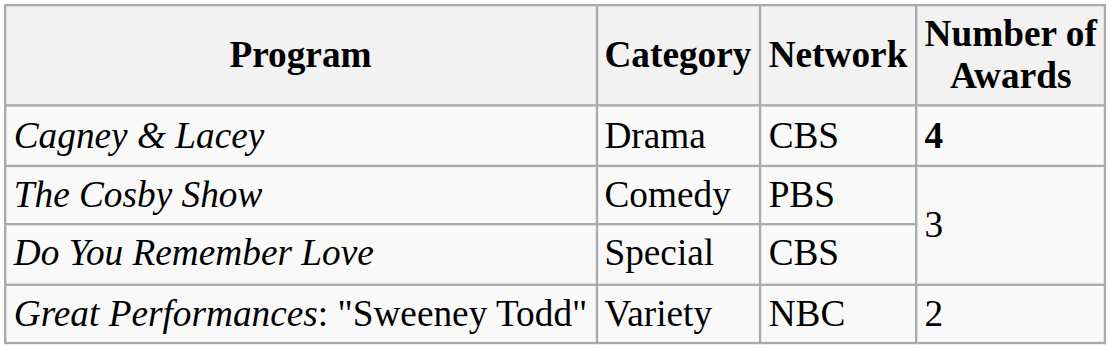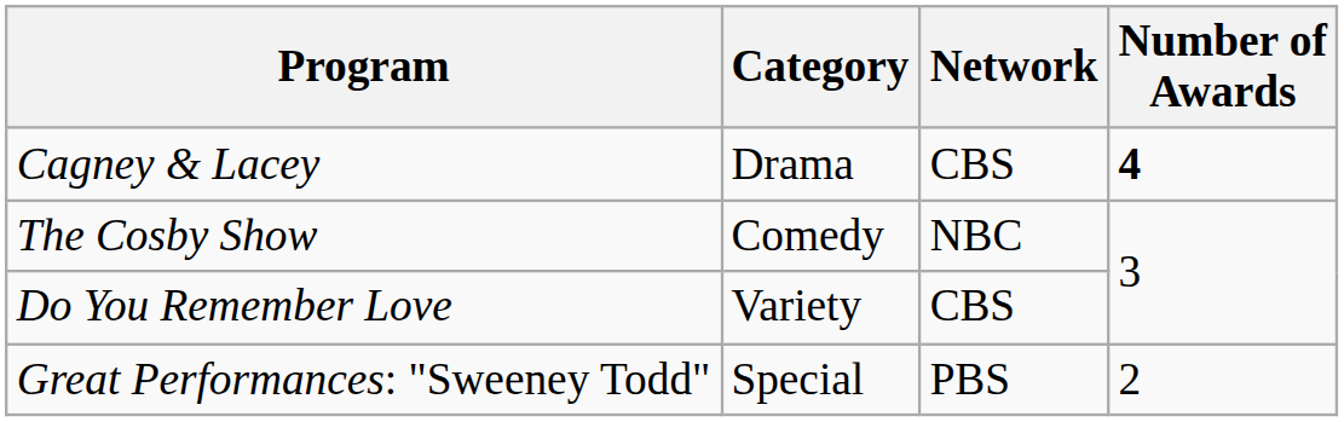The Cosby Show | Network: PBS -> NBC
Do You Remember Love | Category: Special -> Variety
Great Performances: "Sweeney Todd" | Category: Variety -> Special
Great Performances: "Sweeney Todd" | Network: NBC -> PBS
